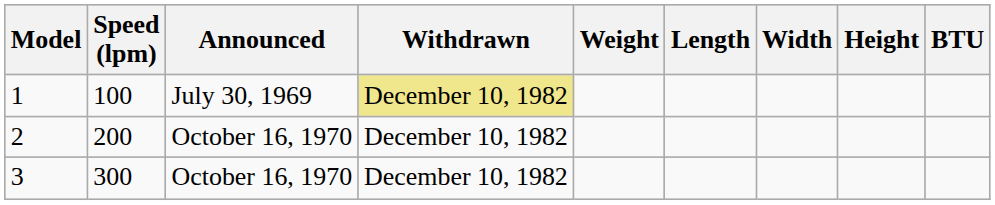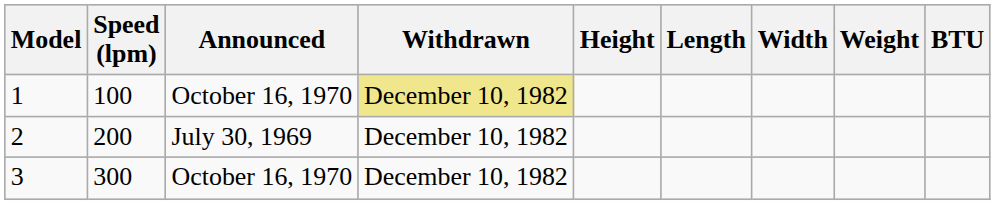columns swapped: Weight <-> Height
1 | Announced: July 30, 1969 -> October 16, 1970
2 | Announced: October 16, 1970 -> July 30, 1969
